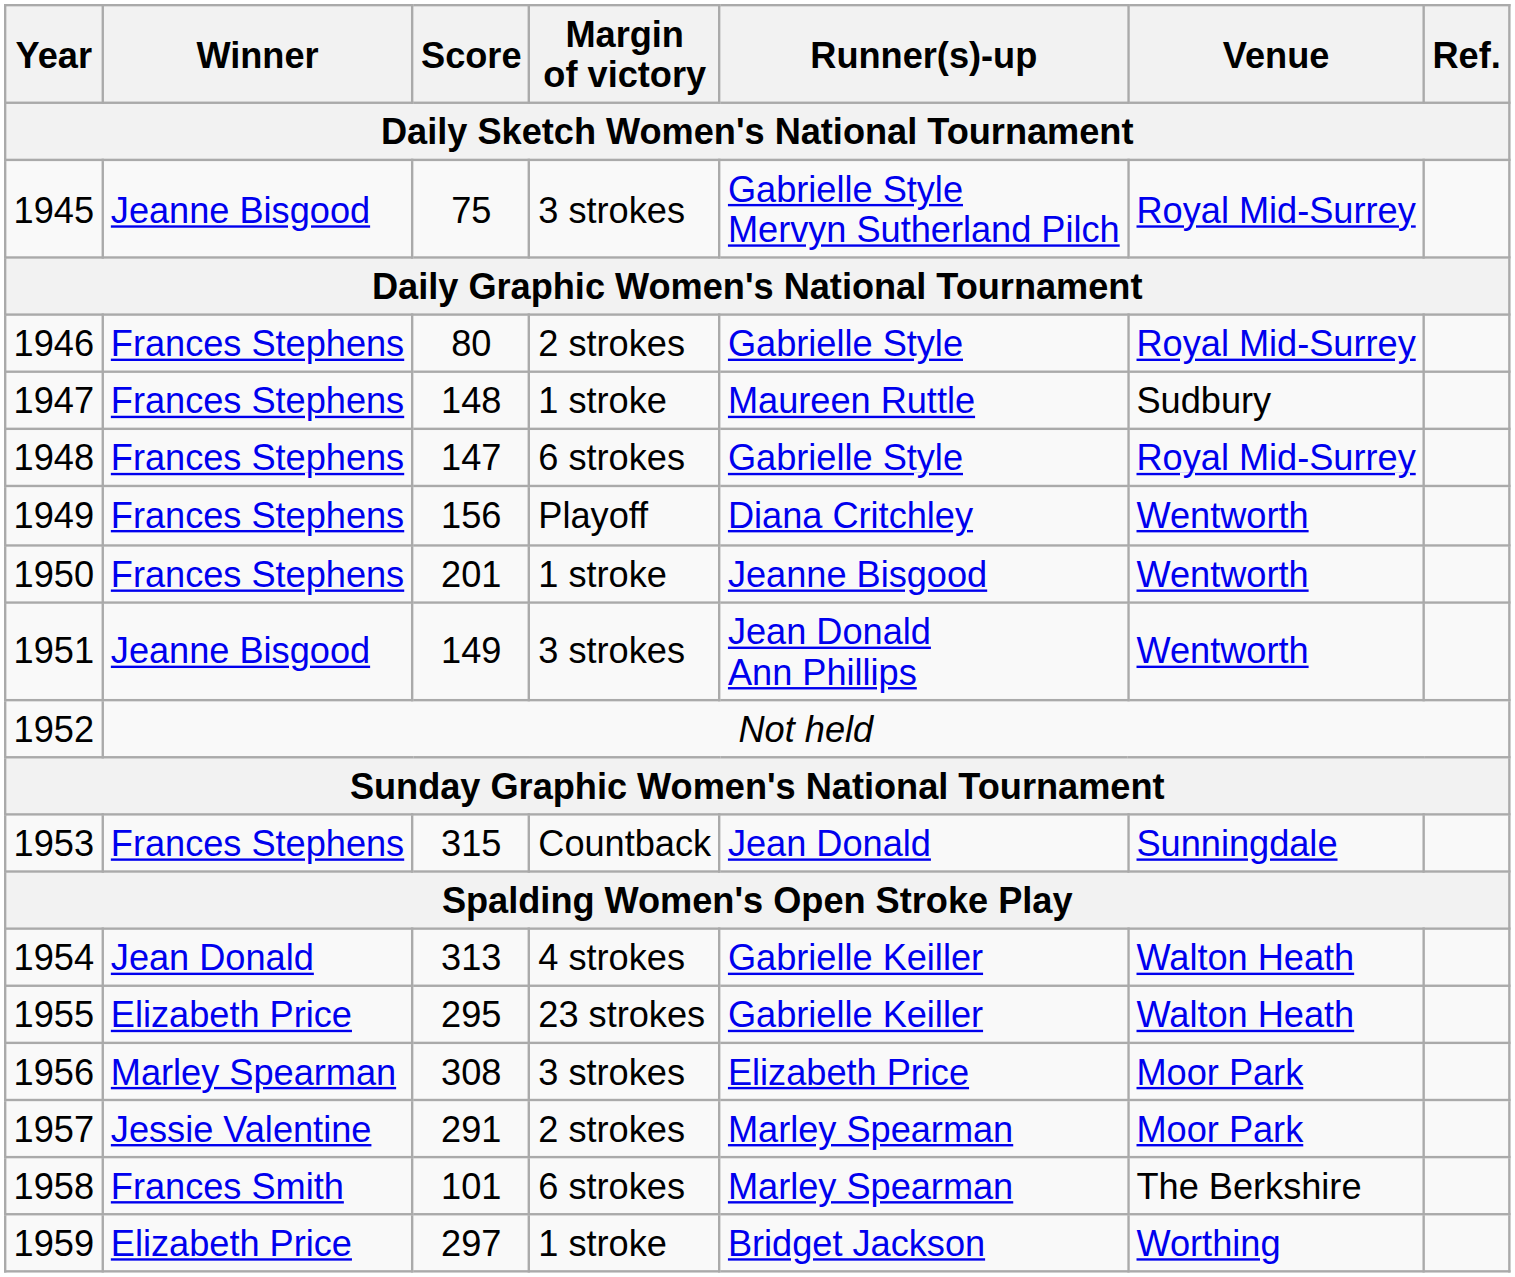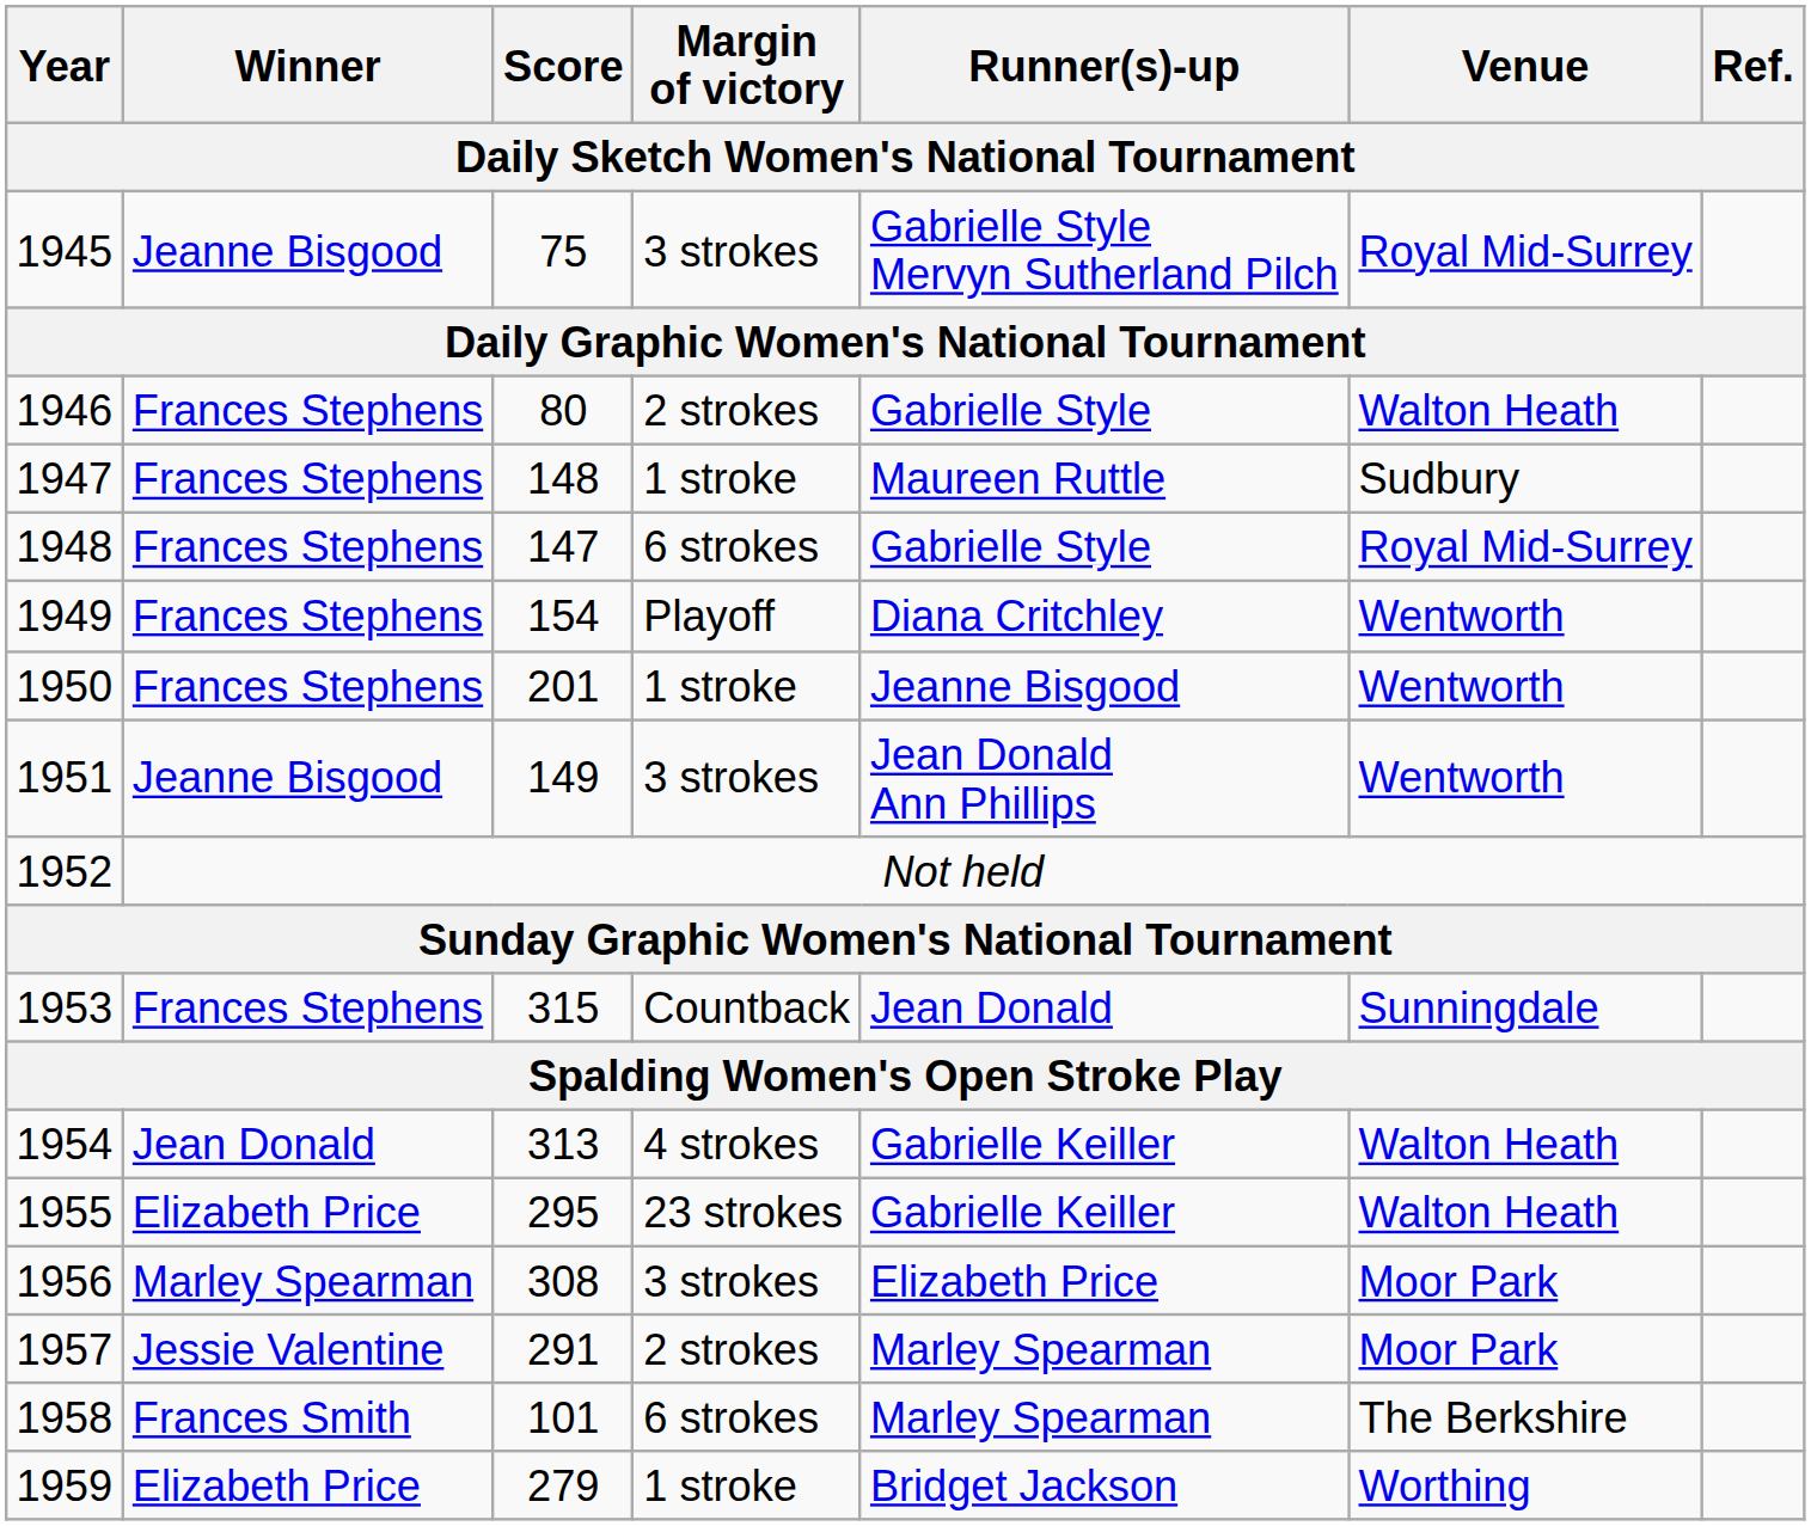1946 | Venue: Royal Mid-Surrey -> Walton Heath
1949 | Score: 156 -> 154
1959 | Score: 297 -> 279
